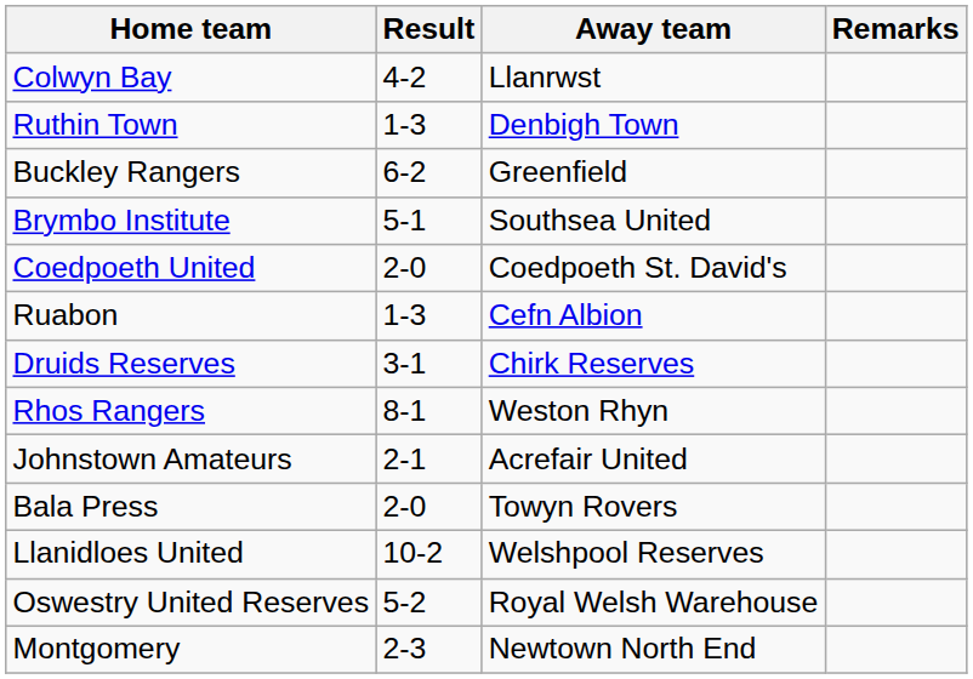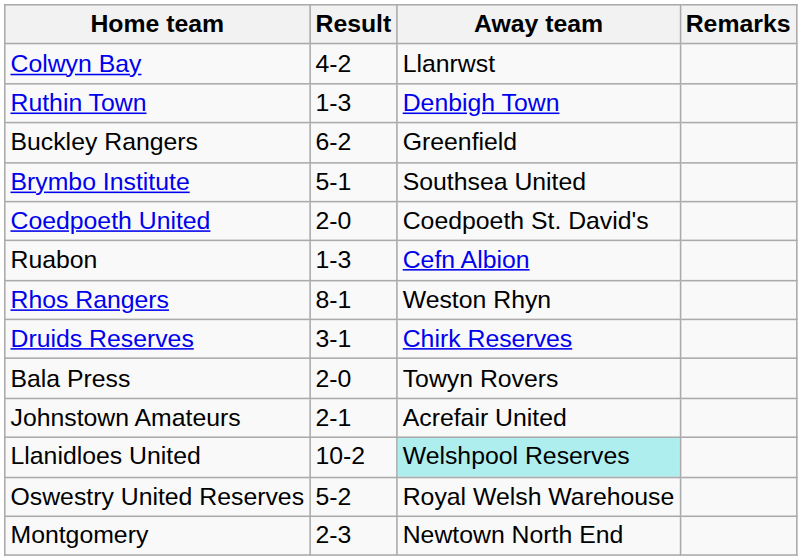rows swapped: Rhos Rangers <-> Druids Reserves
rows swapped: Johnstown Amateurs <-> Bala Press
Llanidloes United | Away team: no background -> paleturquoise background
